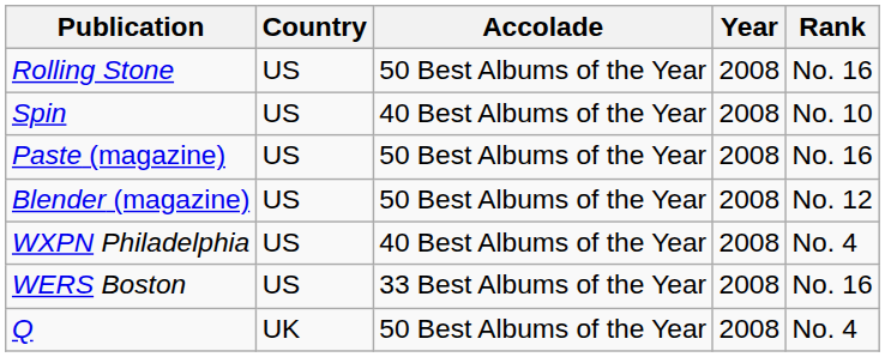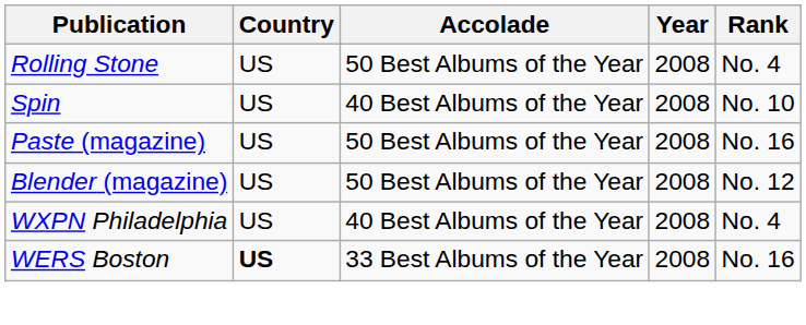Rolling Stone | Rank: No. 16 -> No. 4
WERS Boston | Country: normal -> bold
- row: Q | UK | 50 Best Albums of the Year | 2008 | No. 4
